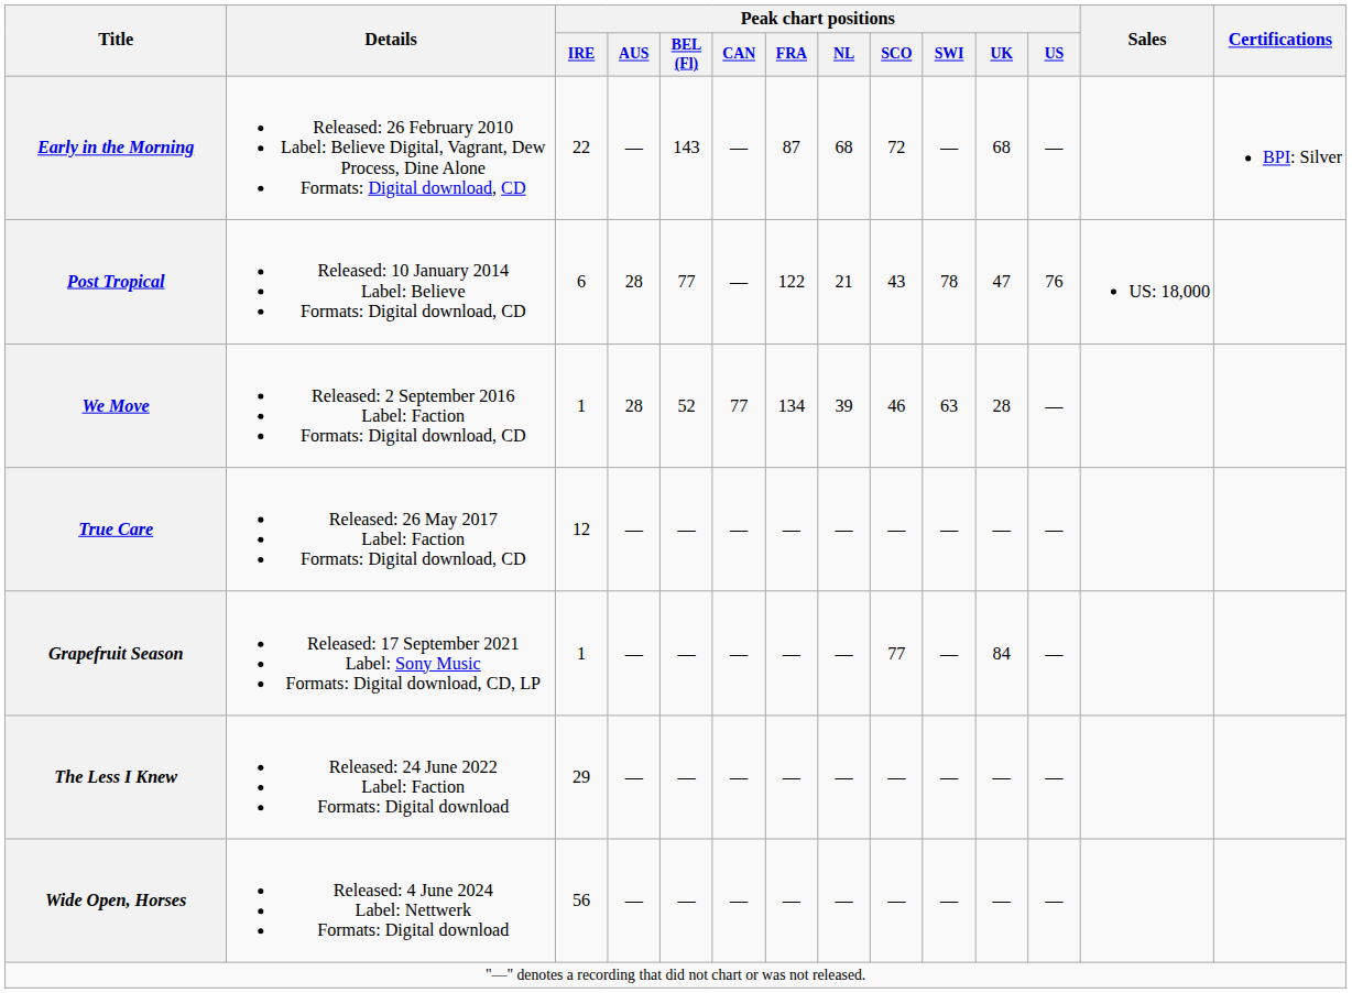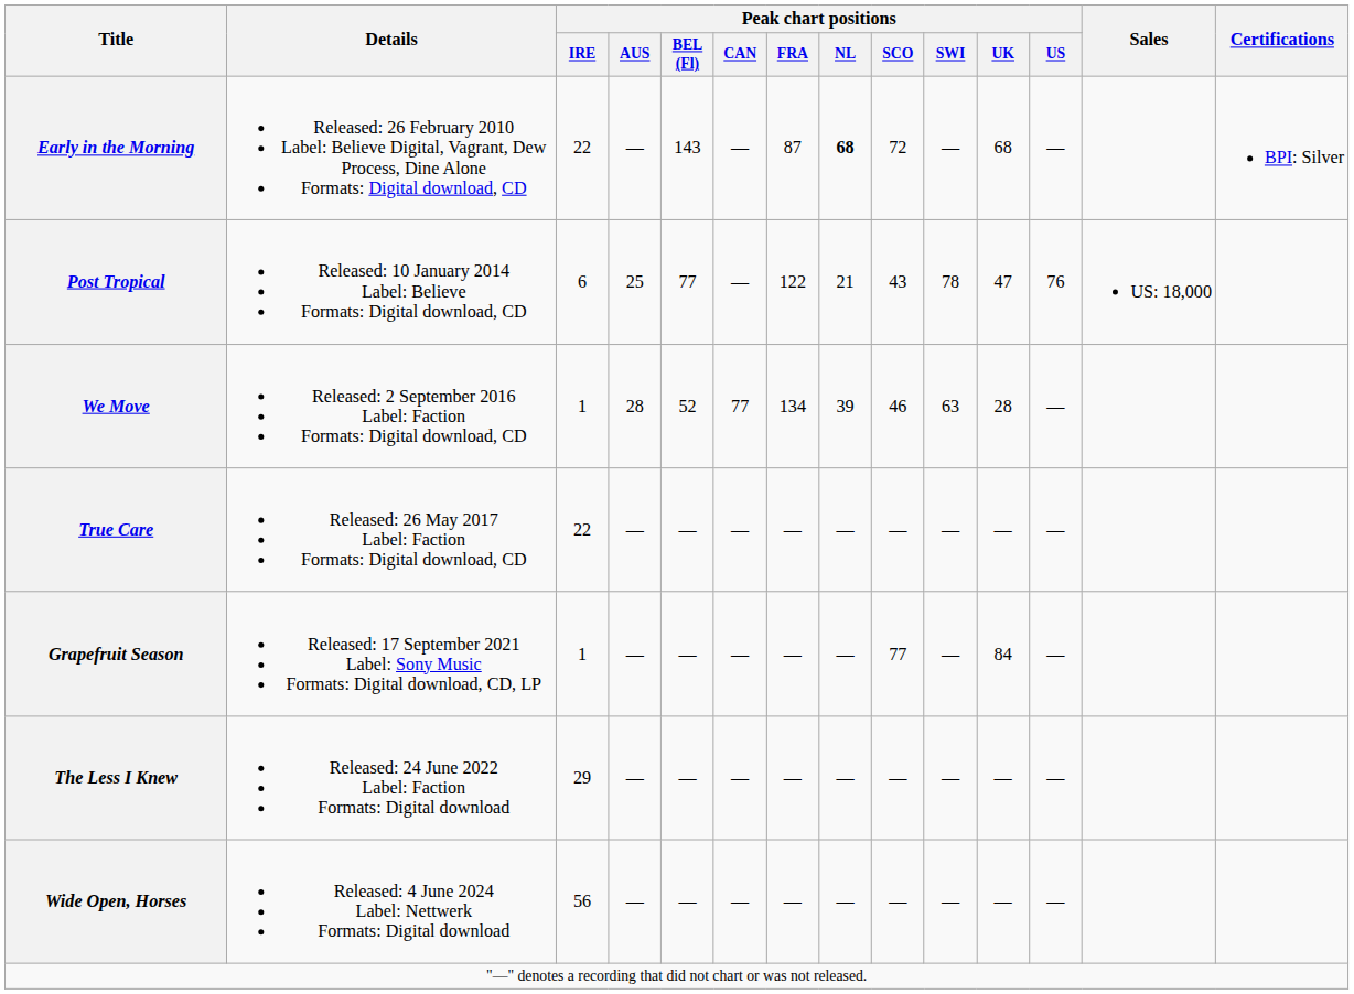Early in the Morning | Peak chart positions / NL: normal -> bold
Post Tropical | Peak chart positions / AUS: 28 -> 25
True Care | Peak chart positions / IRE: 12 -> 22
